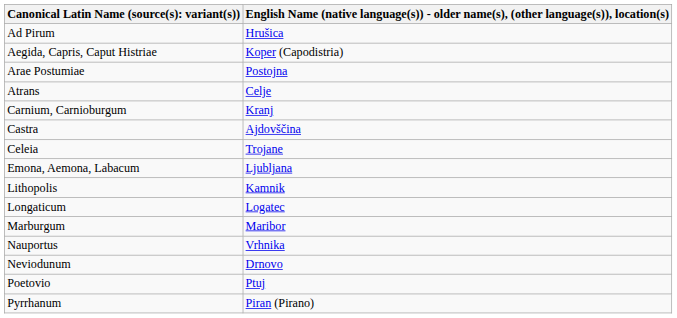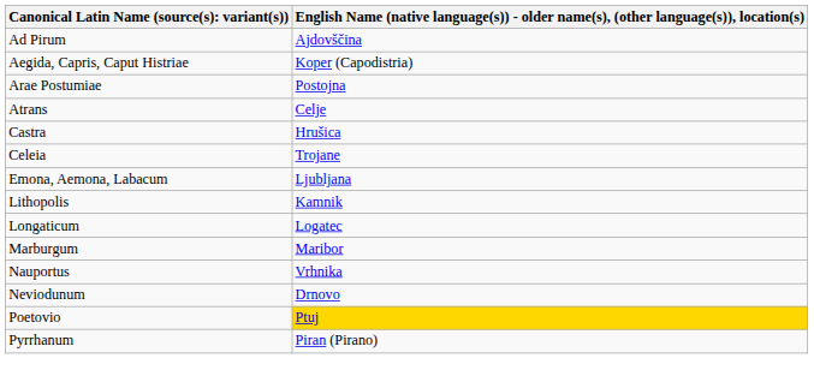Ad Pirum | column 2: Hrušica -> Ajdovščina
- row: Carnium, Carnioburgum | Kranj
Castra | column 2: Ajdovščina -> Hrušica
Poetovio | column 2: no background -> gold background
